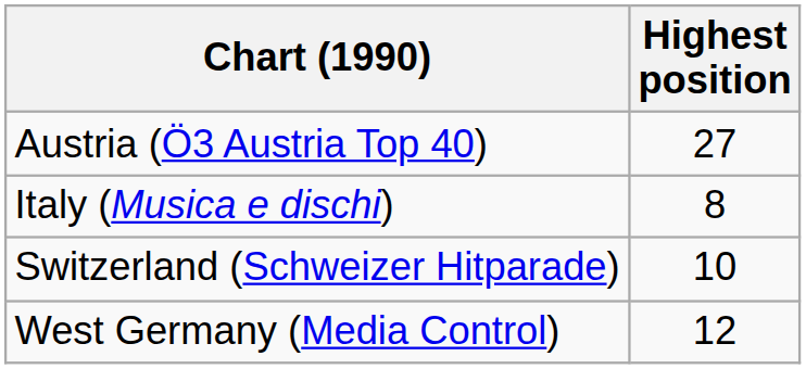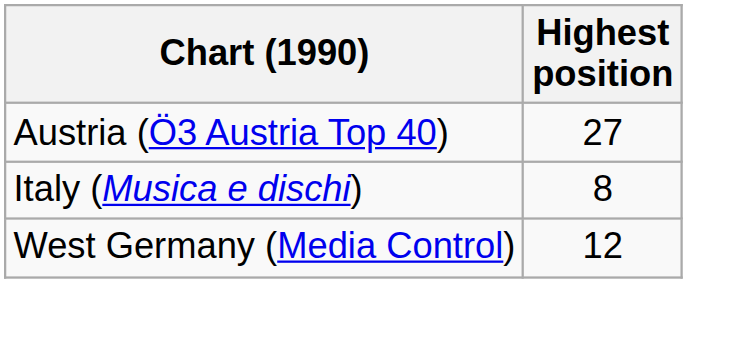- row: Switzerland (Schweizer Hitparade) | 10
